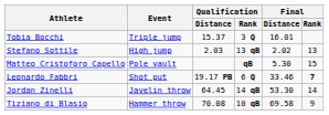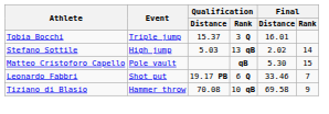Stefano Sottile | Qualification / Distance: 2.03 -> 5.03
Stefano Sottile | Final / Rank: 13 -> 14
Leonardo Fabbri | Final / Rank: bold -> normal
- row: Jordan Zinelli | Javelin throw | 64.45 | 14 qB | 53.30 | 14
